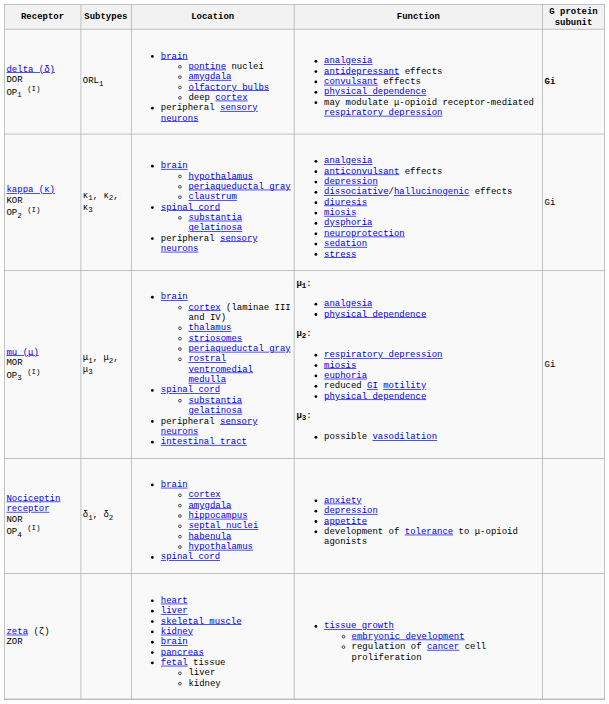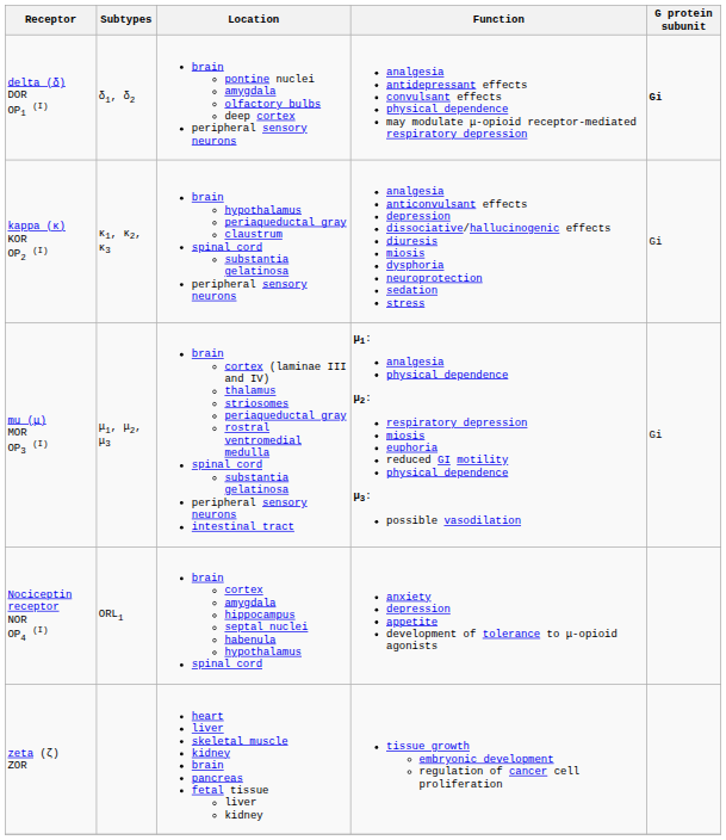delta (δ) DOR OP1 (I) | Subtypes: ORL1 -> δ1, δ2
Nociceptin receptor NOR OP4 (I) | Subtypes: δ1, δ2 -> ORL1
